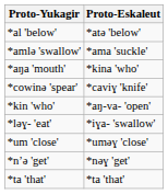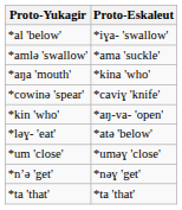*al 'below' | Proto-Eskaleut: *atə 'below' -> *iɣa- 'swallow'
*ləɣ- 'eat' | Proto-Eskaleut: *iɣa- 'swallow' -> *atə 'below'
